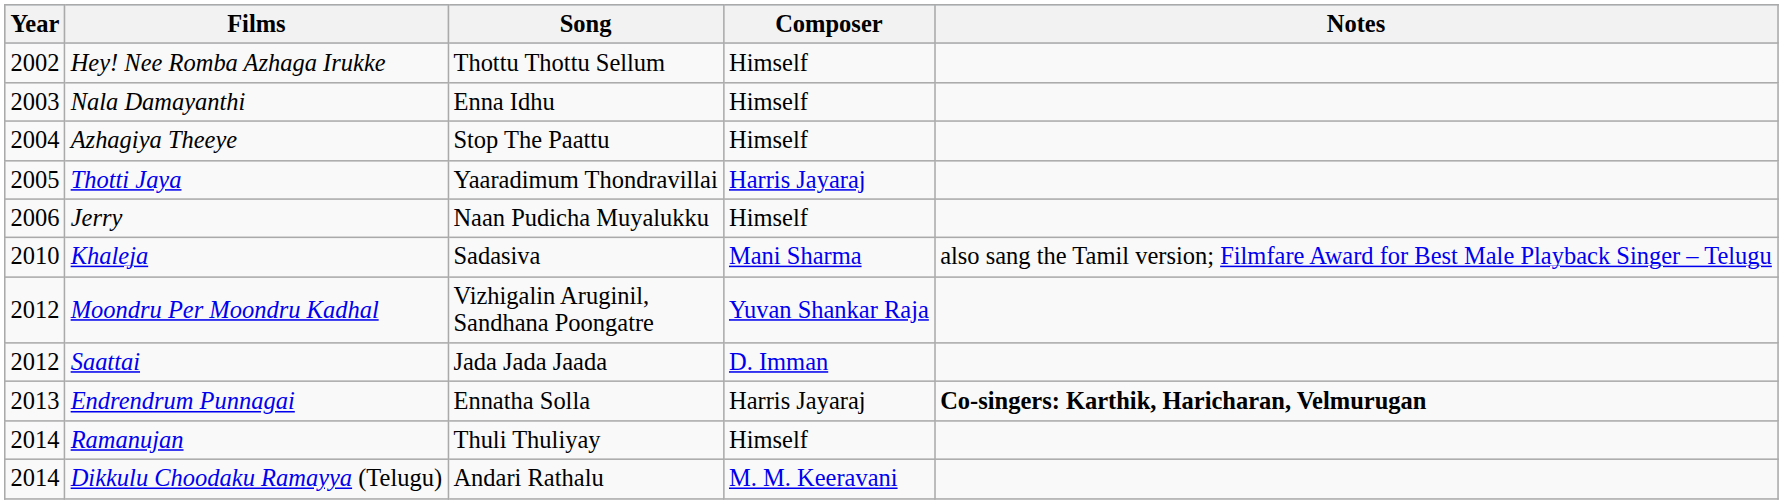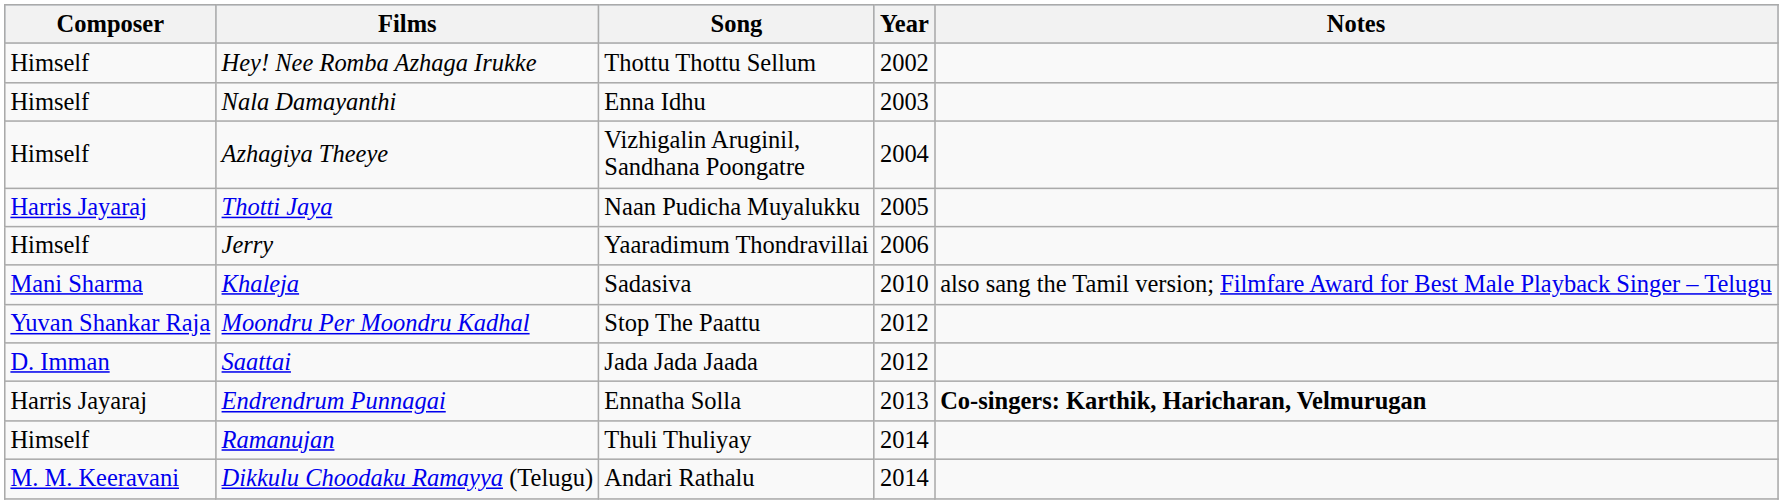columns swapped: Year <-> Composer
Azhagiya Theeye | Song: Stop The Paattu -> Vizhigalin Aruginil, Sandhana Poongatre
Thotti Jaya | Song: Yaaradimum Thondravillai -> Naan Pudicha Muyalukku
Jerry | Song: Naan Pudicha Muyalukku -> Yaaradimum Thondravillai
Moondru Per Moondru Kadhal | Song: Vizhigalin Aruginil, Sandhana Poongatre -> Stop The Paattu
